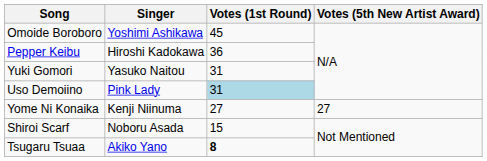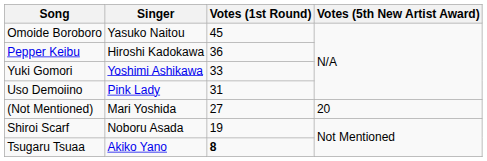Omoide Boroboro | Singer: Yoshimi Ashikawa -> Yasuko Naitou
Yuki Gomori | Singer: Yasuko Naitou -> Yoshimi Ashikawa
Yuki Gomori | Votes (1st Round): 31 -> 33
Uso Demoiino | Votes (1st Round): lightblue background -> no background
- row: Yome Ni Konaika | Kenji Niinuma | 27 | 27
+ row: (Not Mentioned) | Mari Yoshida | 27 | 20
Shiroi Scarf | Votes (1st Round): 15 -> 19
